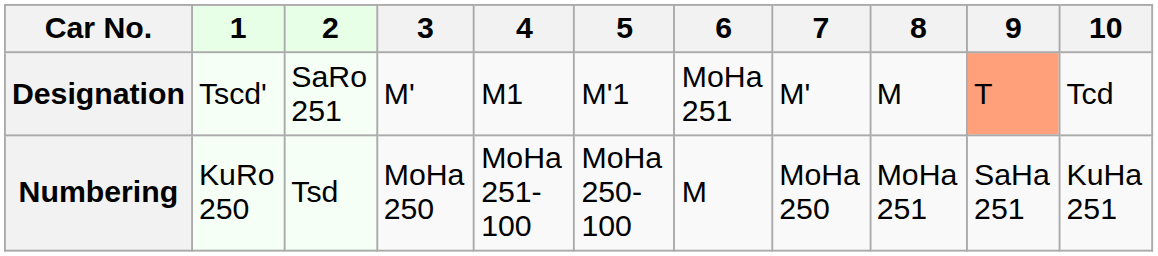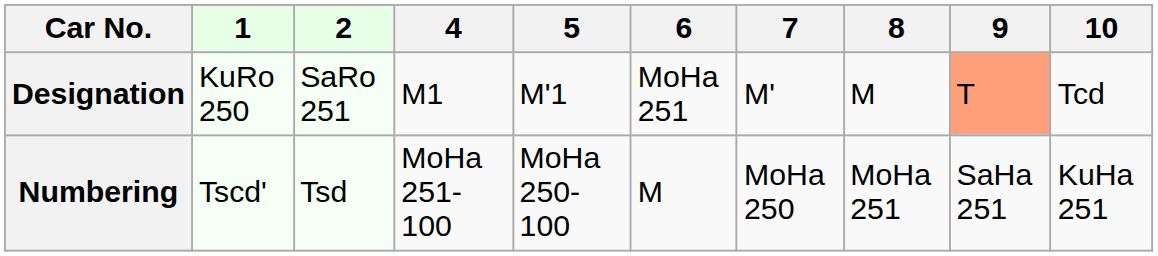- column: 3 | M' | MoHa 250
Designation | 1: Tscd' -> KuRo 250
Numbering | 1: KuRo 250 -> Tscd'
